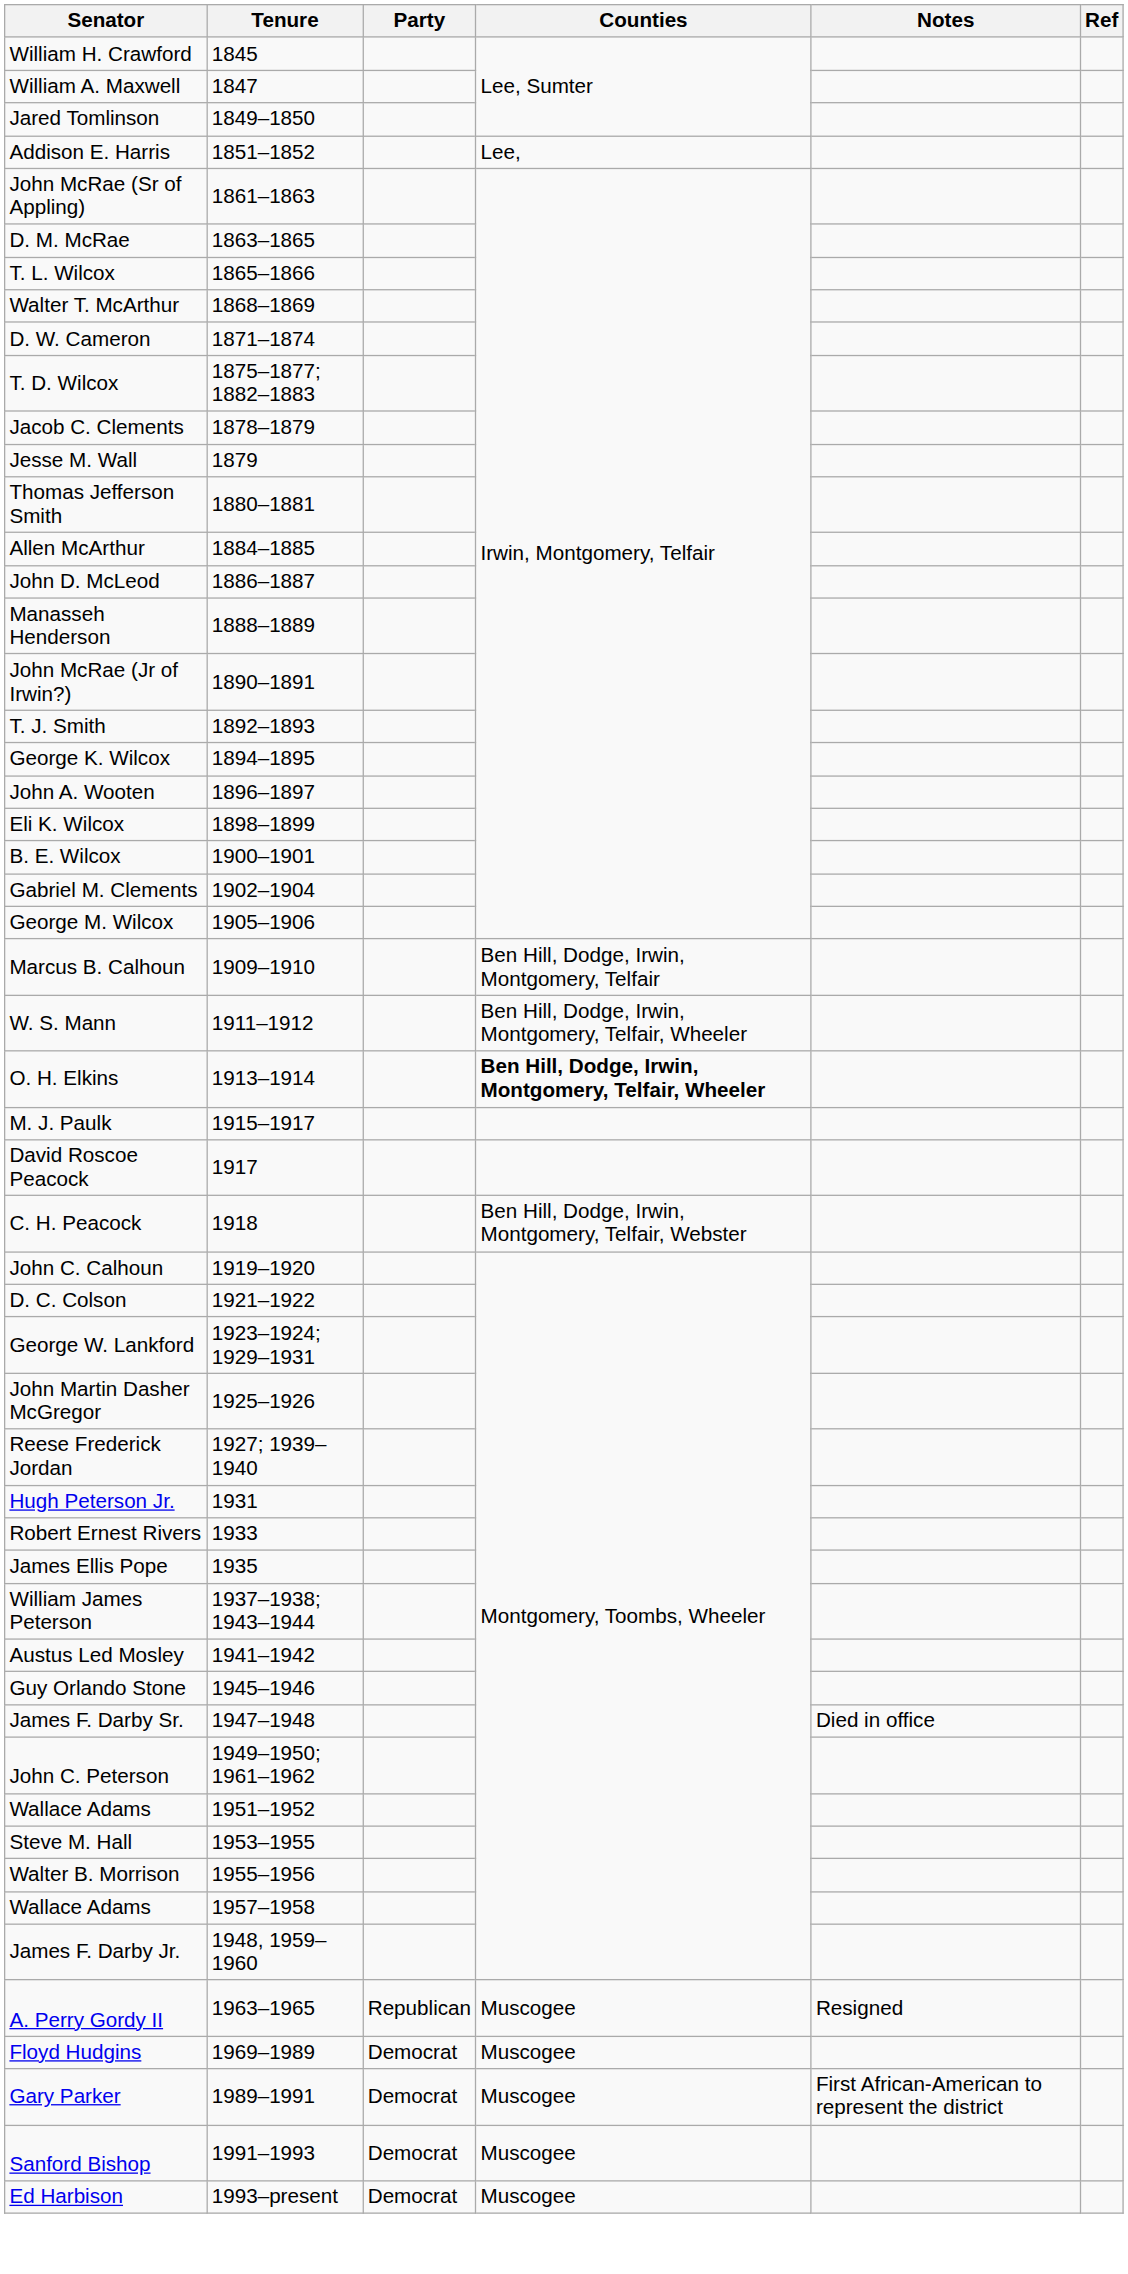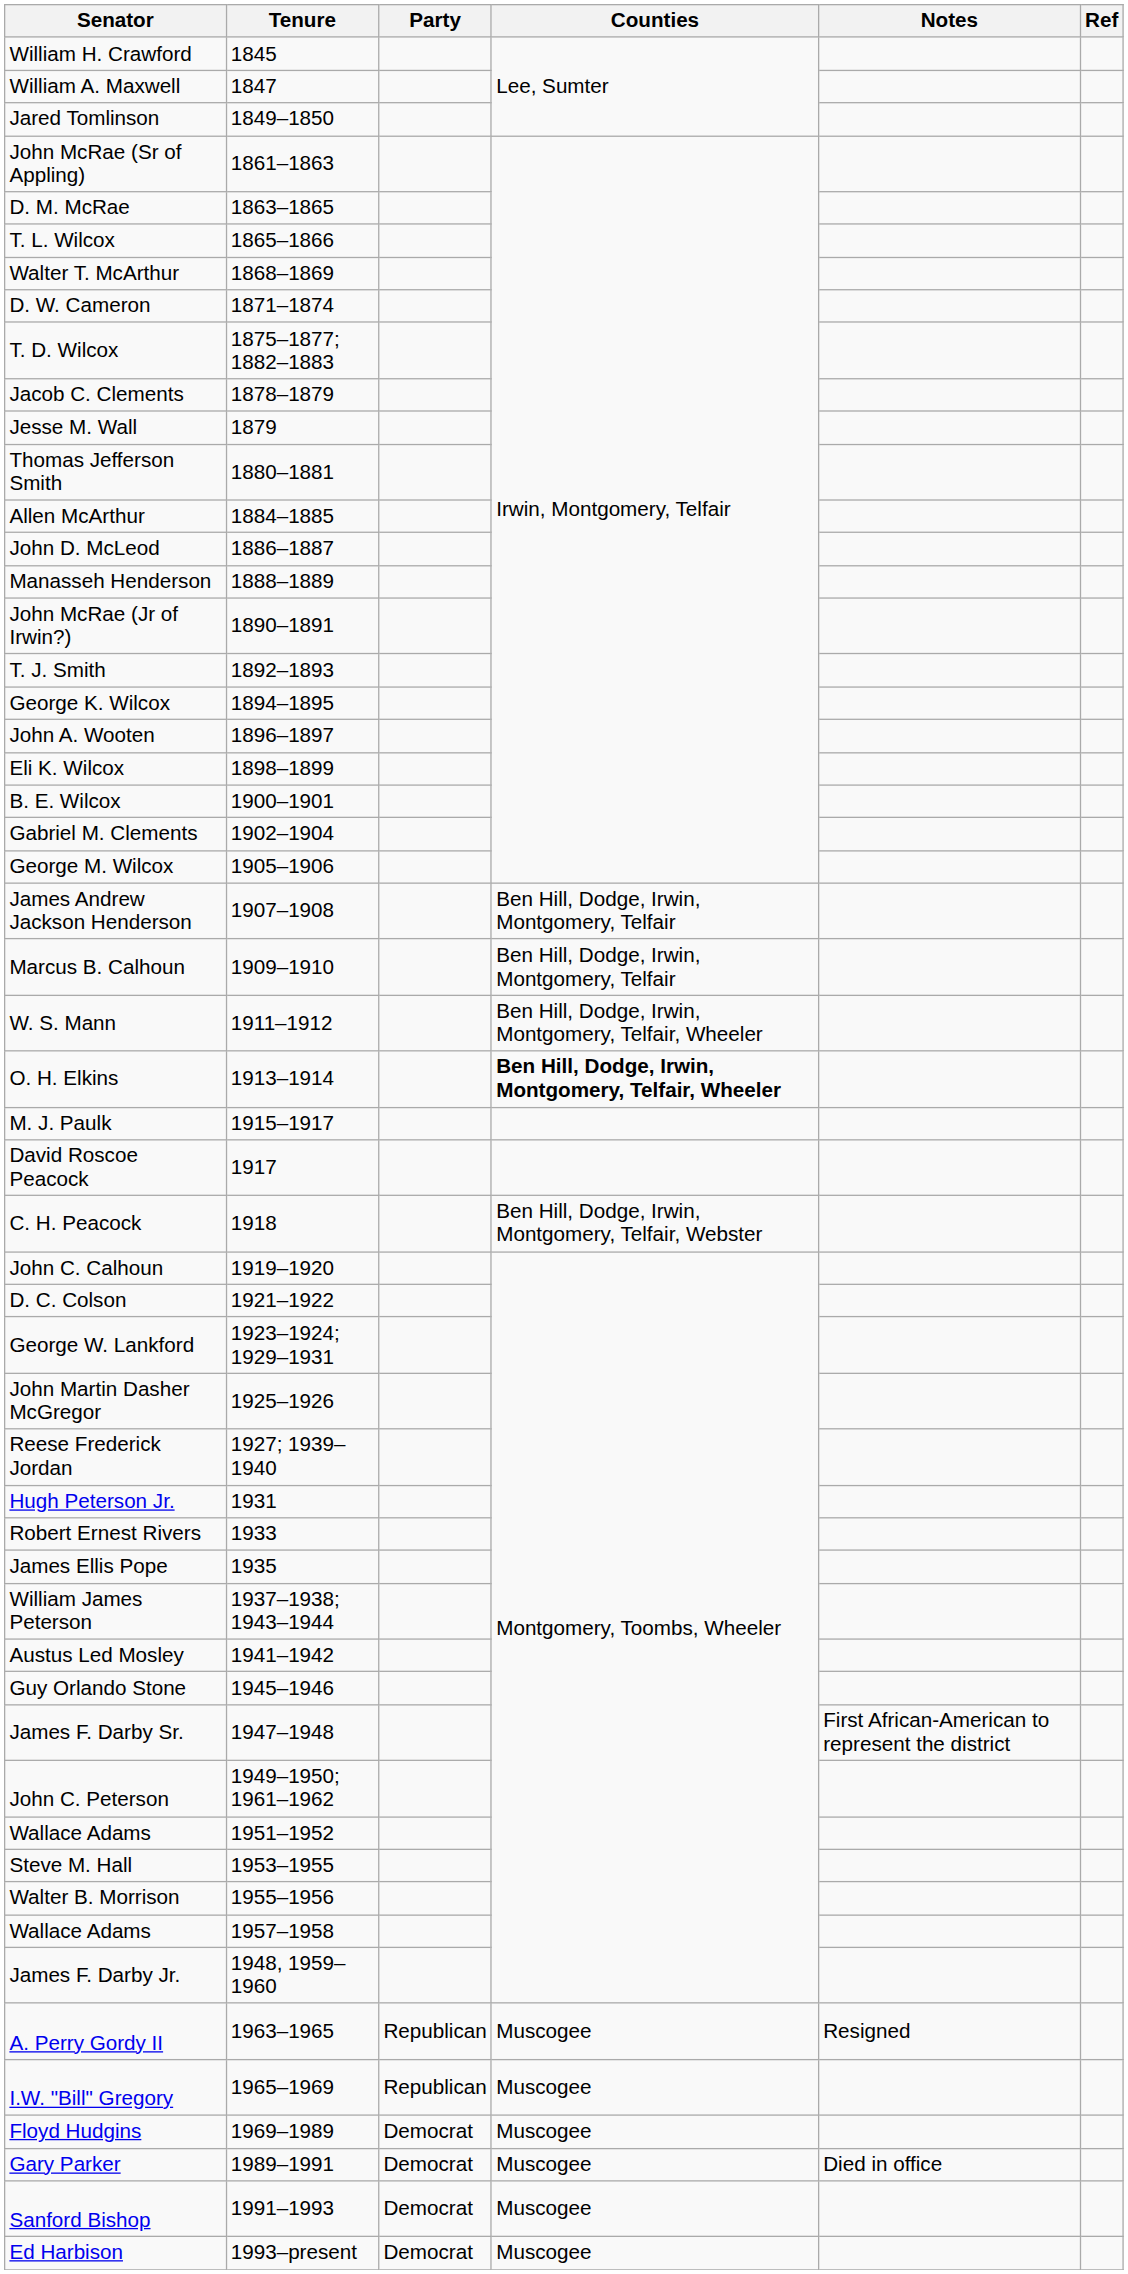- row: Addison E. Harris | 1851–1852 | Lee,
+ row: James Andrew Jackson Henderson | 1907–1908 | Ben Hill, Dodge, Irwin, Montgomery, Telfair
James F. Darby Sr. | Notes: Died in office -> First African-American to represent the district
+ row: I.W. "Bill" Gregory | 1965–1969 | Republican | Muscogee
Gary Parker | Notes: First African-American to represent the district -> Died in office
